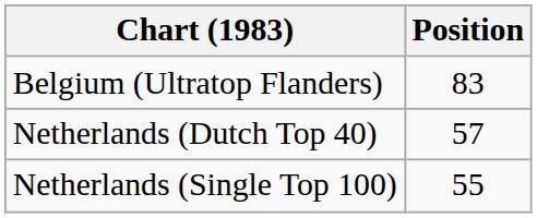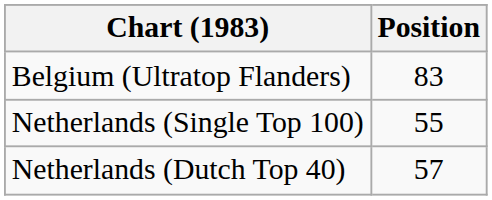rows swapped: Netherlands (Dutch Top 40) <-> Netherlands (Single Top 100)
